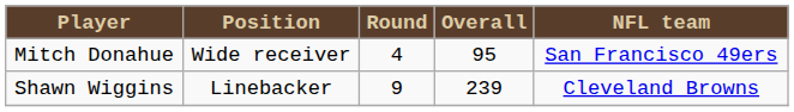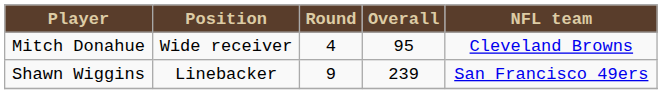Mitch Donahue | NFL team: San Francisco 49ers -> Cleveland Browns
Shawn Wiggins | NFL team: Cleveland Browns -> San Francisco 49ers
